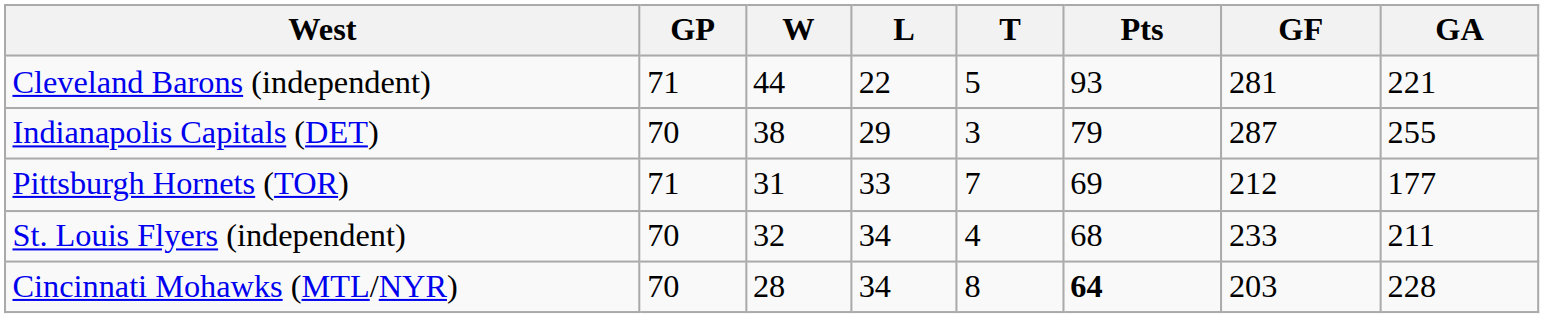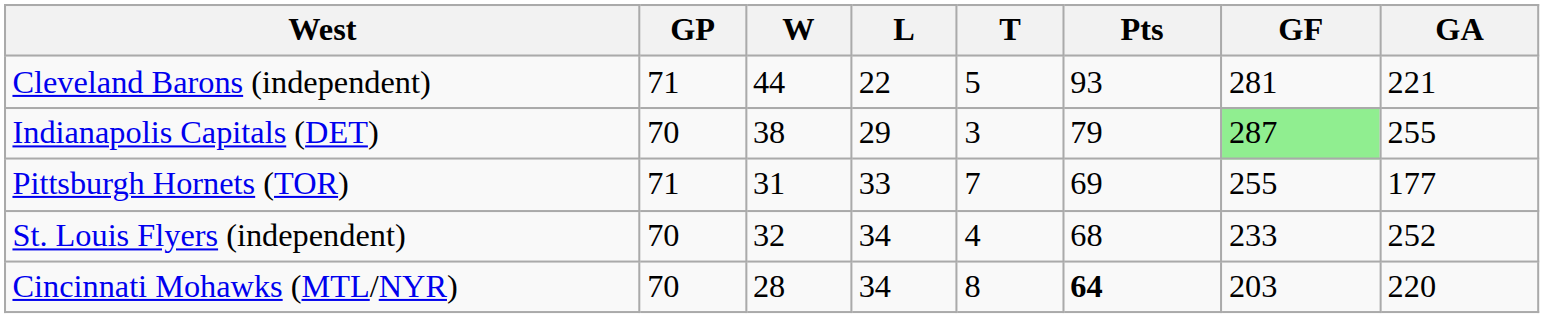Indianapolis Capitals (DET) | GF: no background -> lightgreen background
Pittsburgh Hornets (TOR) | GF: 212 -> 255
St. Louis Flyers (independent) | GA: 211 -> 252
Cincinnati Mohawks (MTL/NYR) | GA: 228 -> 220
